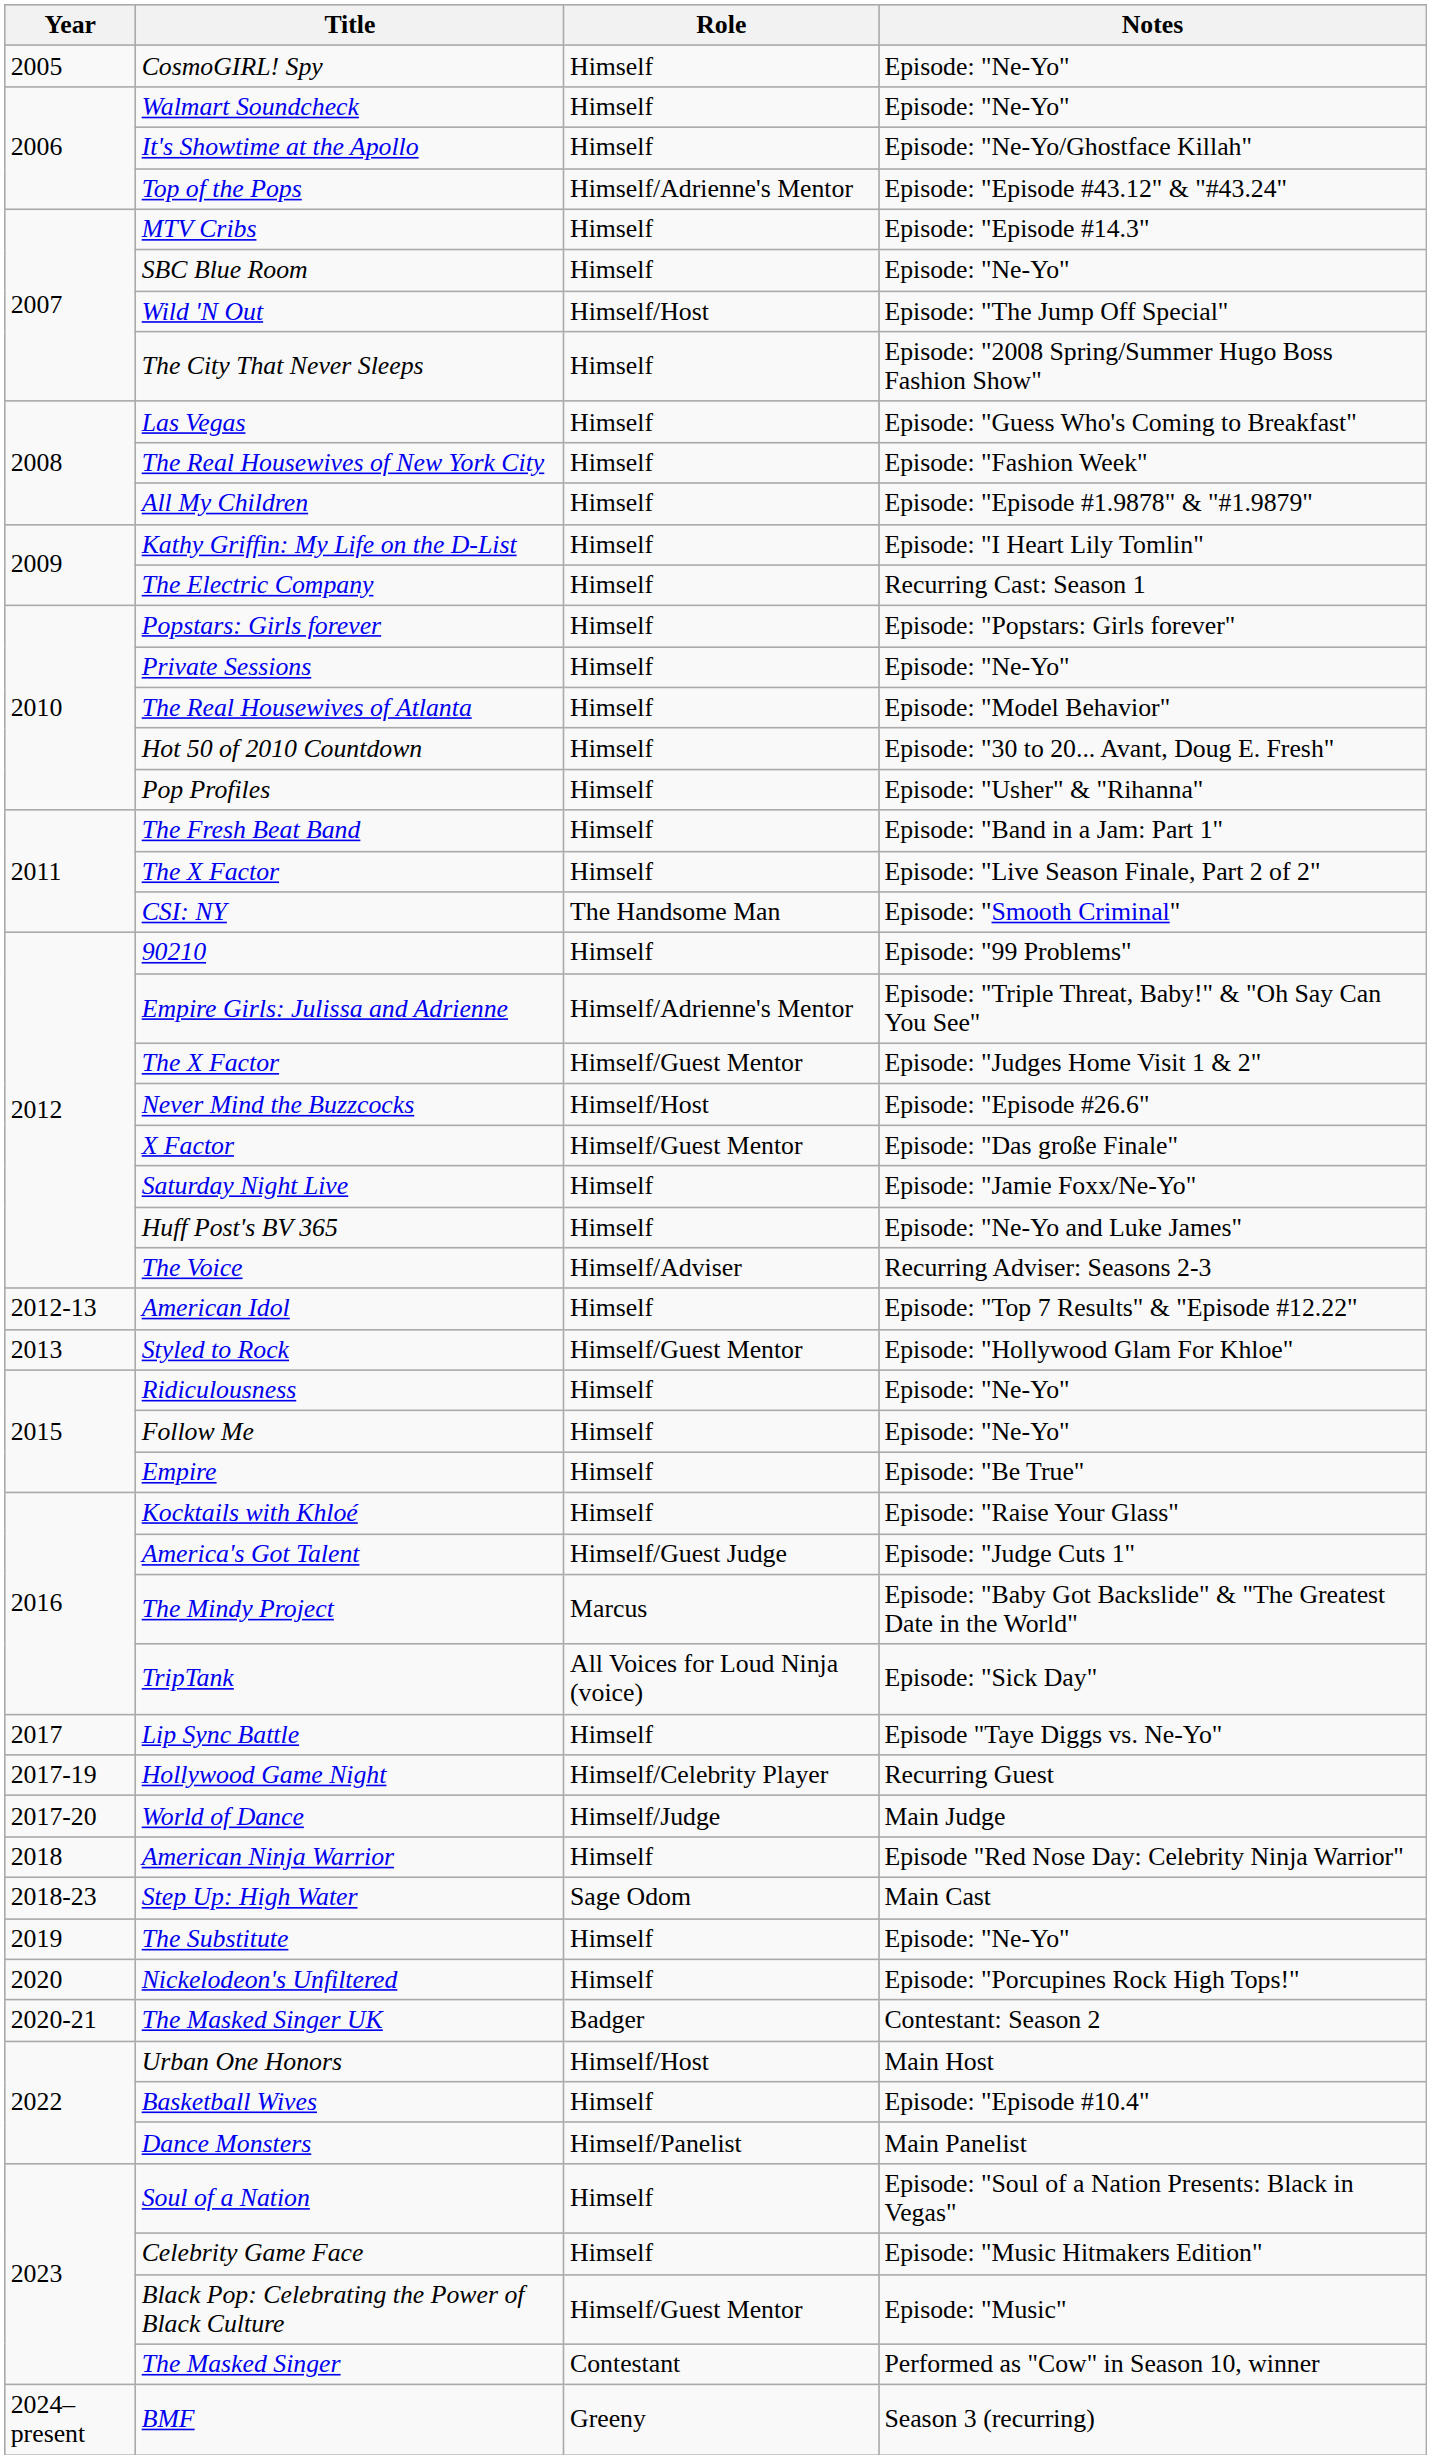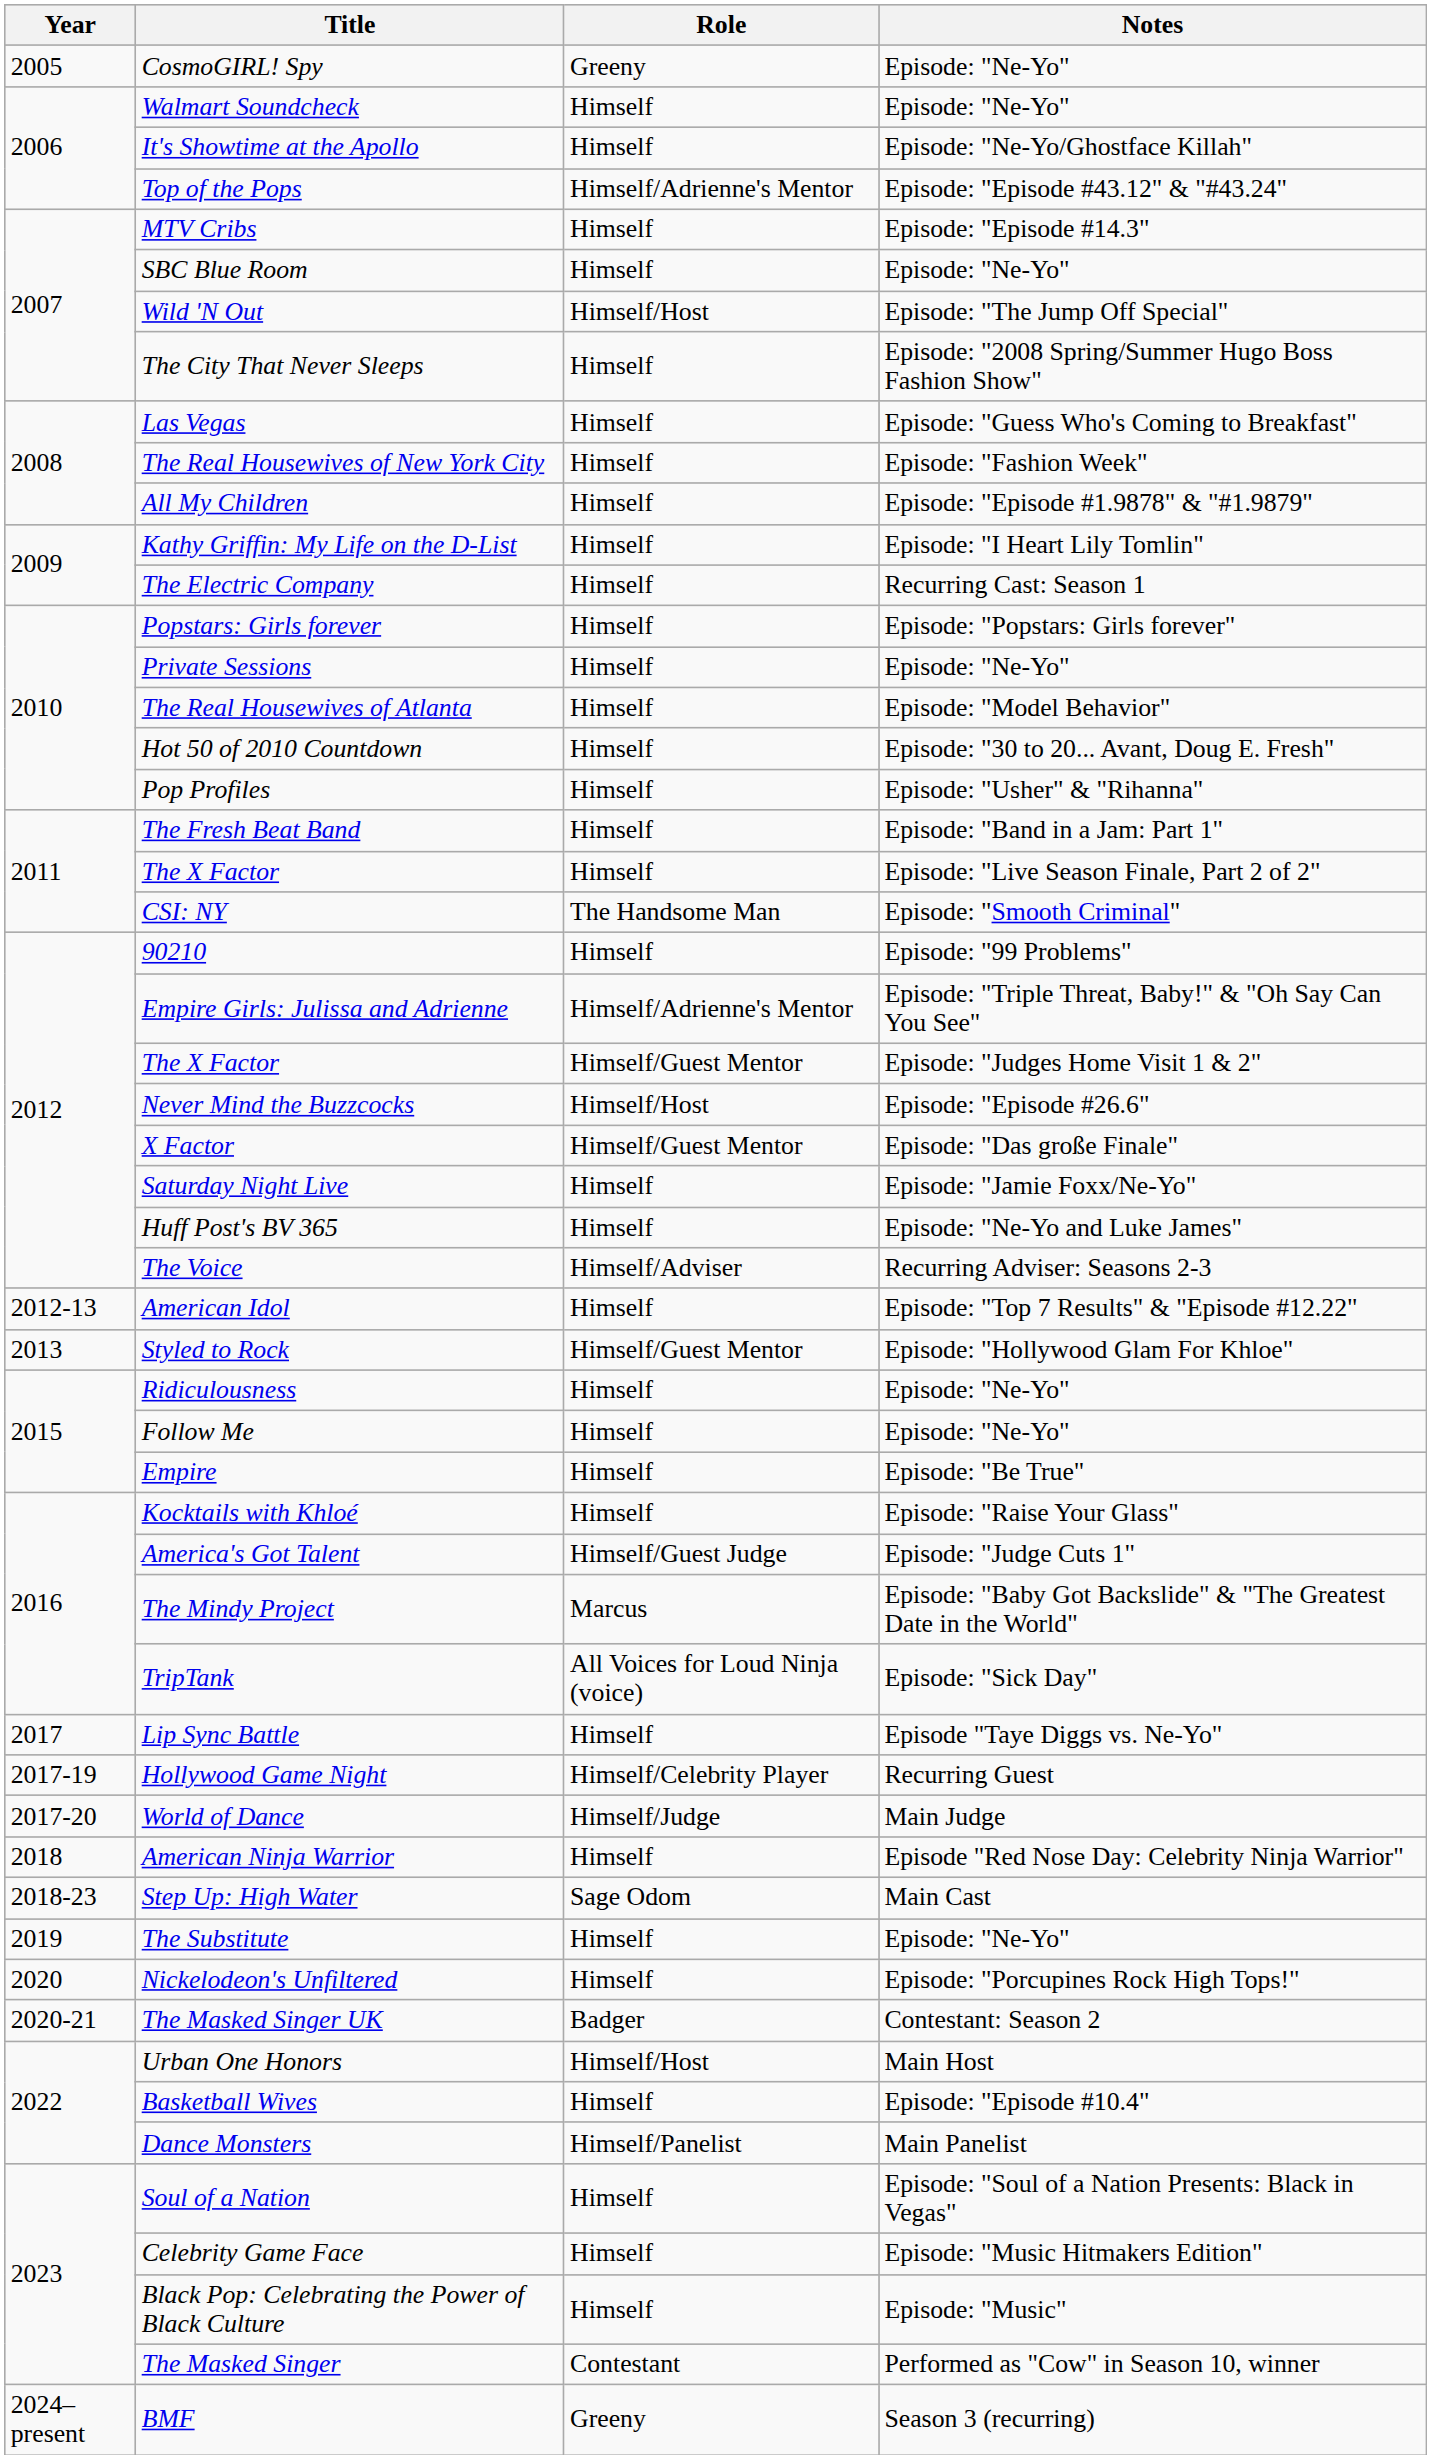CosmoGIRL! Spy | Role: Himself -> Greeny
Black Pop: Celebrating the Power of Black Culture | Role: Himself/Guest Mentor -> Himself
